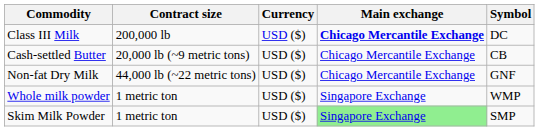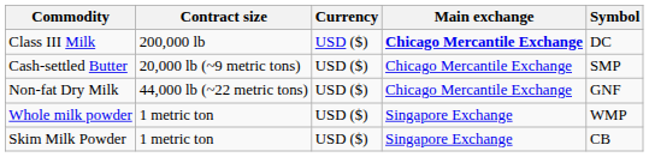Cash-settled Butter | Symbol: CB -> SMP
Skim Milk Powder | Main exchange: lightgreen background -> no background
Skim Milk Powder | Symbol: SMP -> CB
